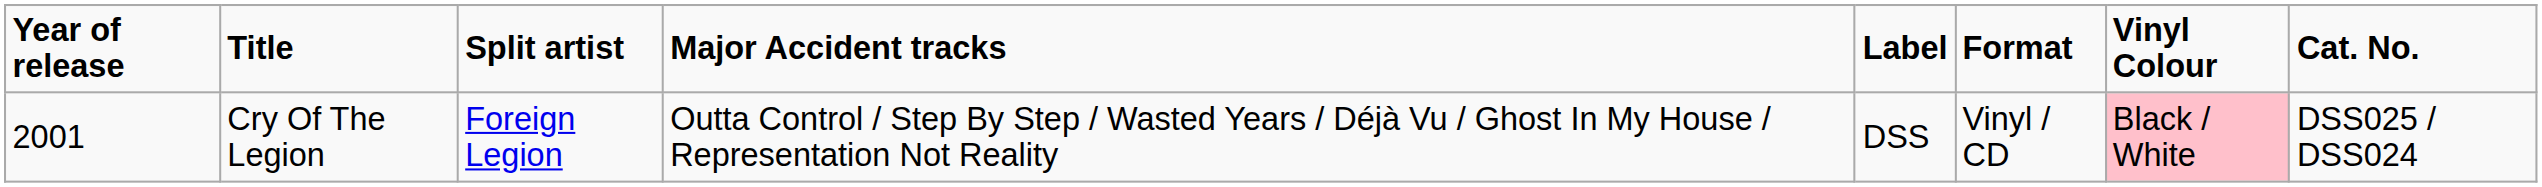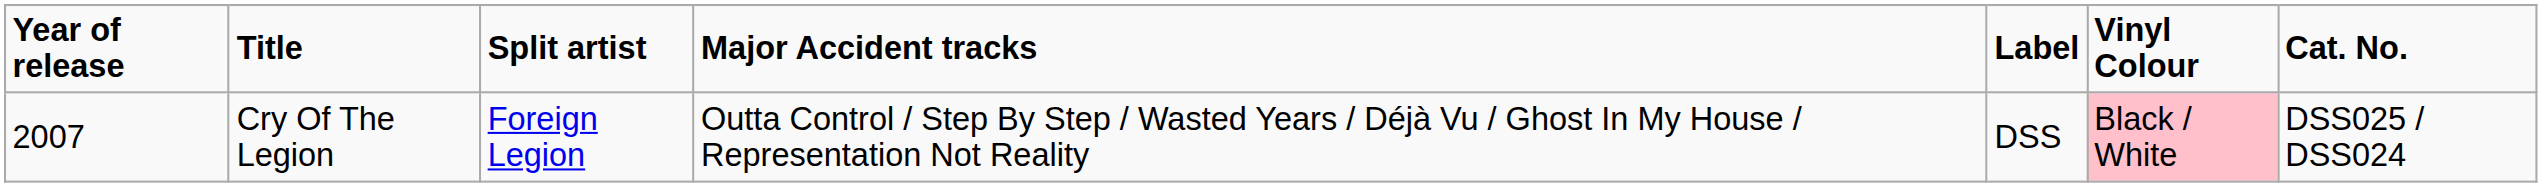- column: Format | Vinyl / CD
Cry Of The Legion | Year of release: 2001 -> 2007
